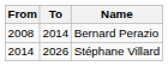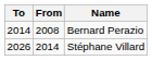columns swapped: From <-> To
